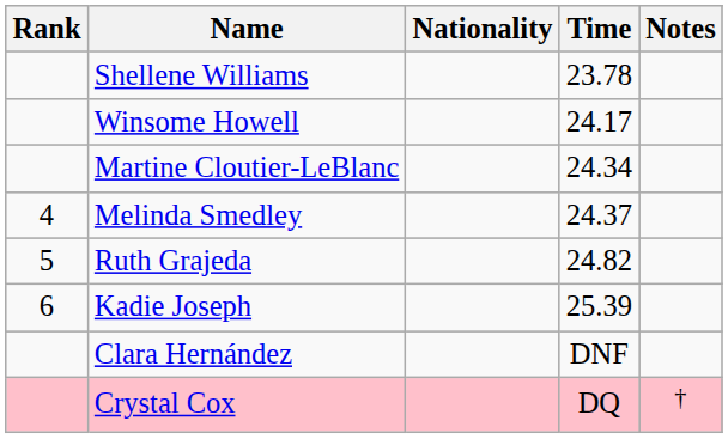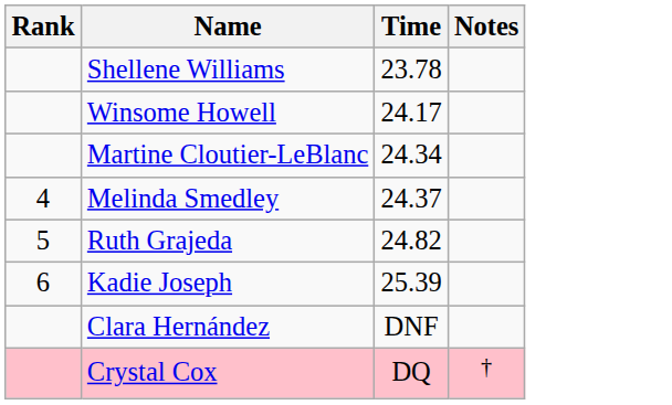- column: Nationality
